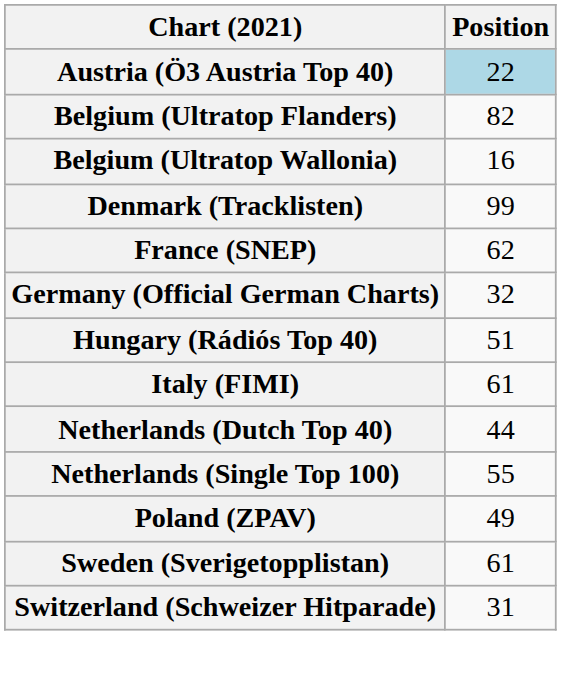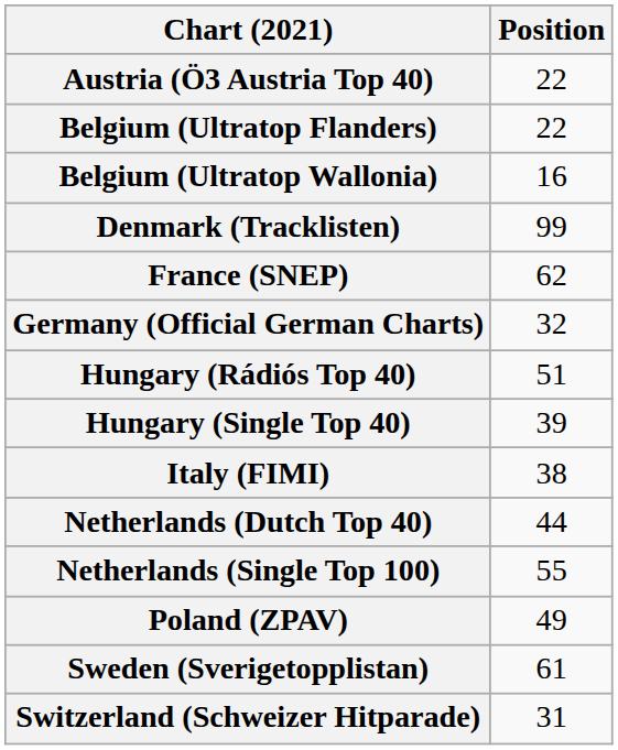Austria (Ö3 Austria Top 40) | Position: lightblue background -> no background
Belgium (Ultratop Flanders) | Position: 82 -> 22
+ row: Hungary (Single Top 40) | 39
Italy (FIMI) | Position: 61 -> 38
